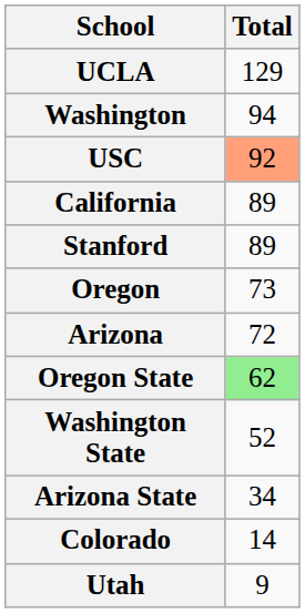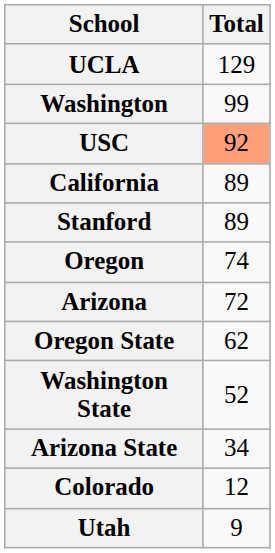Washington | Total: 94 -> 99
Oregon | Total: 73 -> 74
Oregon State | Total: lightgreen background -> no background
Colorado | Total: 14 -> 12
